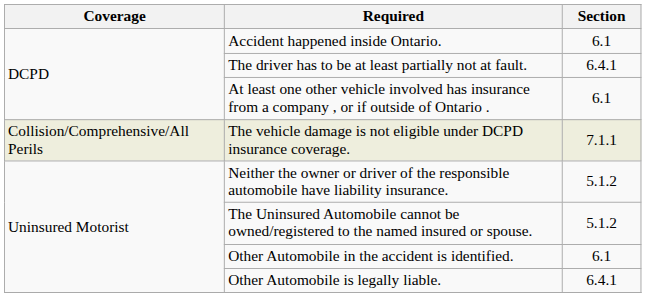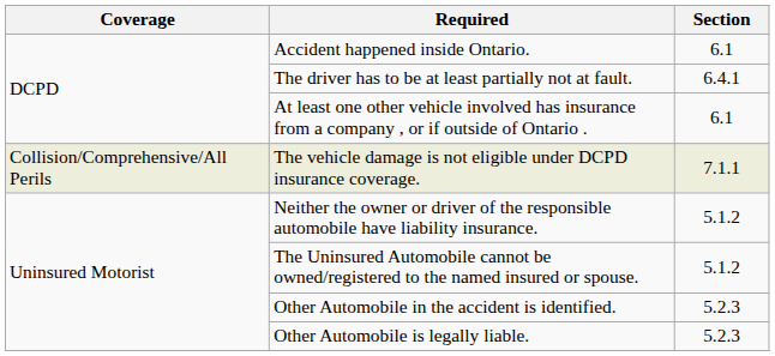Other Automobile in the accident is identified. | Section: 6.1 -> 5.2.3
Other Automobile is legally liable. | Section: 6.4.1 -> 5.2.3
